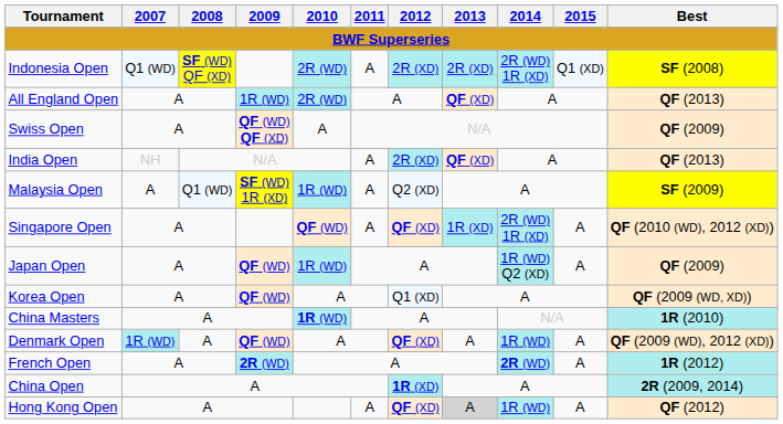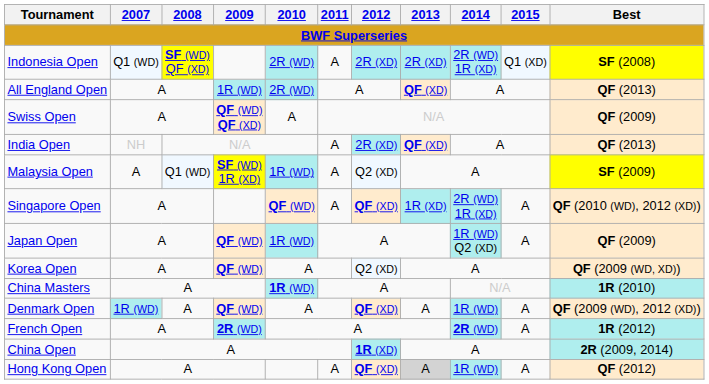Korea Open | 2012: Q1 (XD) -> Q2 (XD)
